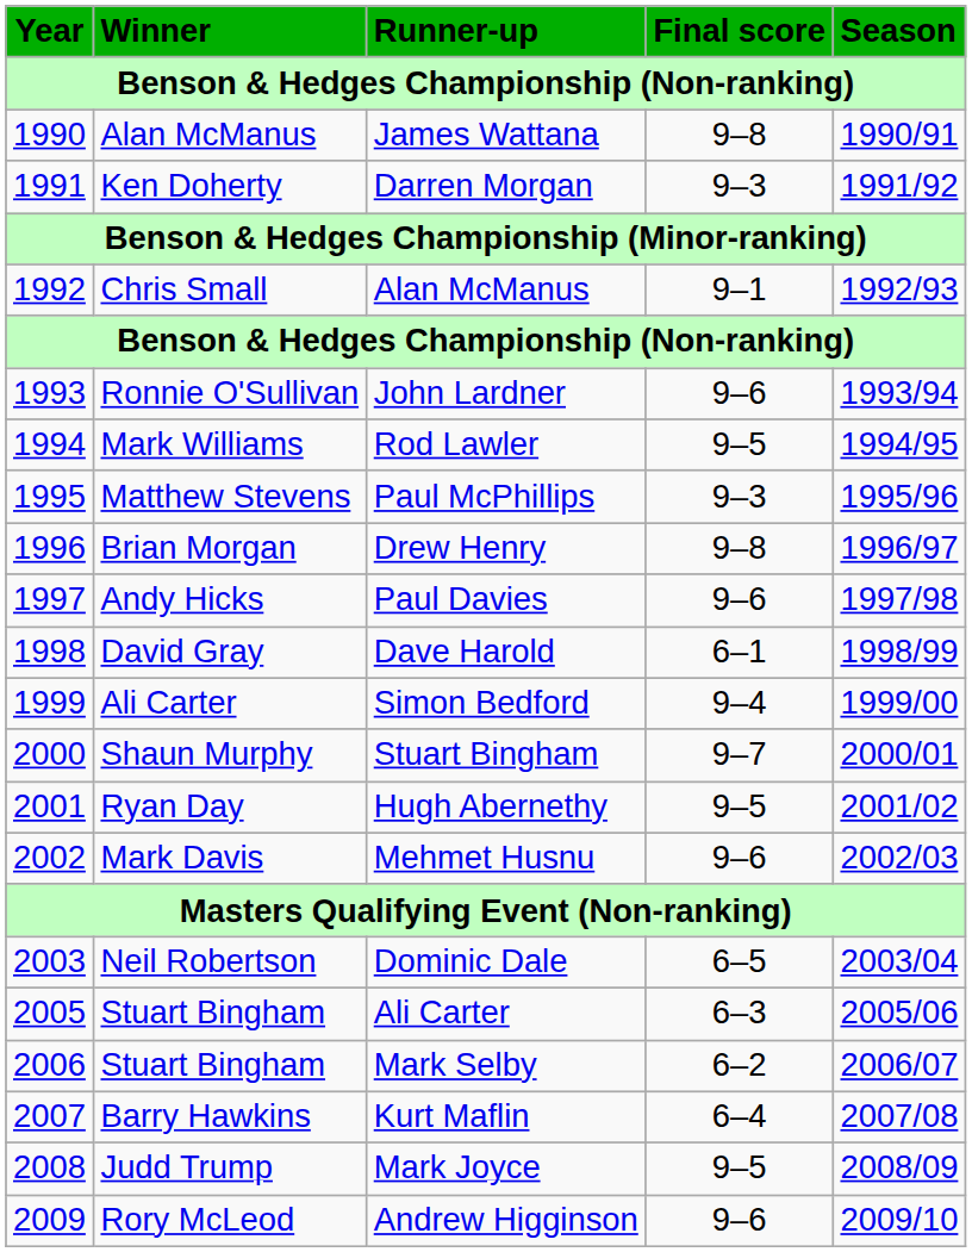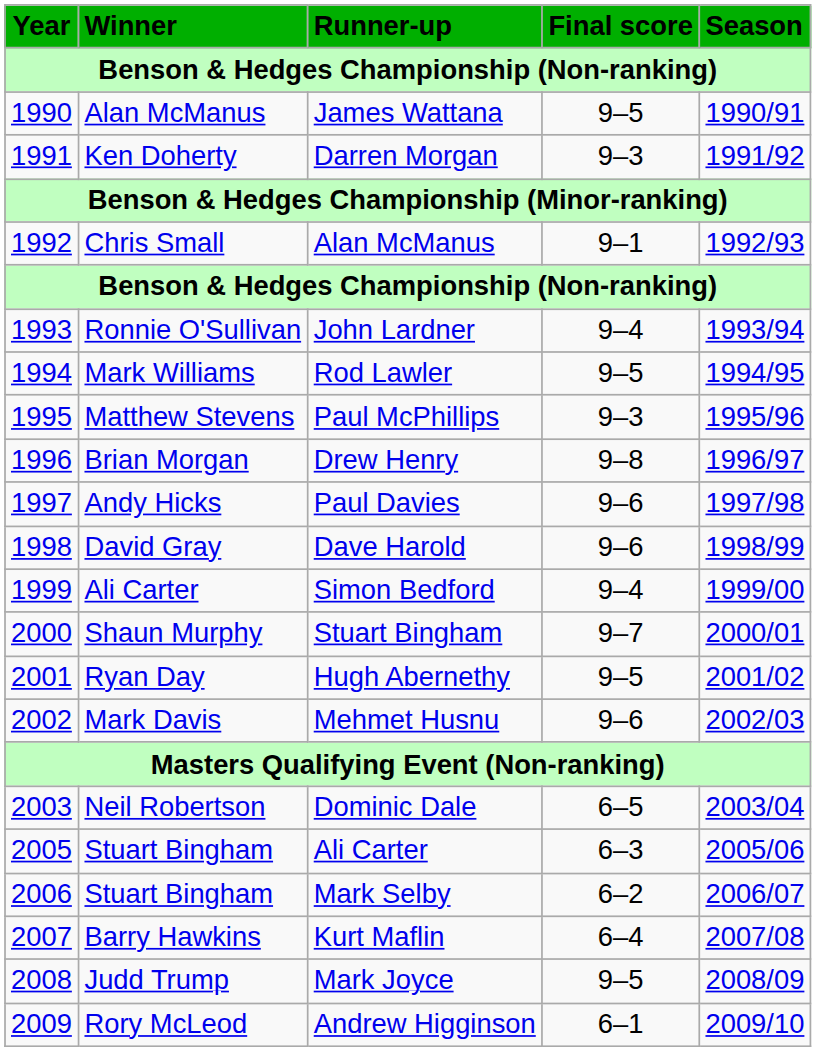James Wattana | Final score: 9–8 -> 9–5
John Lardner | Final score: 9–6 -> 9–4
Dave Harold | Final score: 6–1 -> 9–6
Andrew Higginson | Final score: 9–6 -> 6–1
